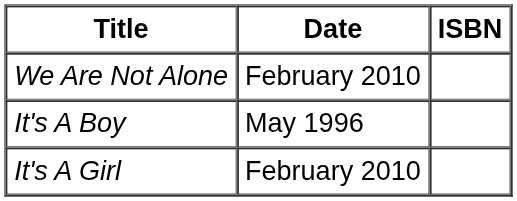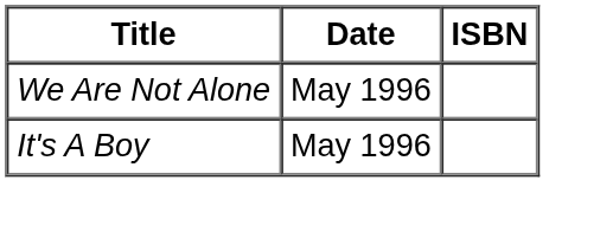We Are Not Alone | Date: February 2010 -> May 1996
- row: It's A Girl | February 2010
